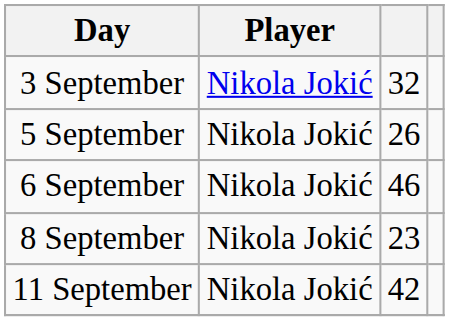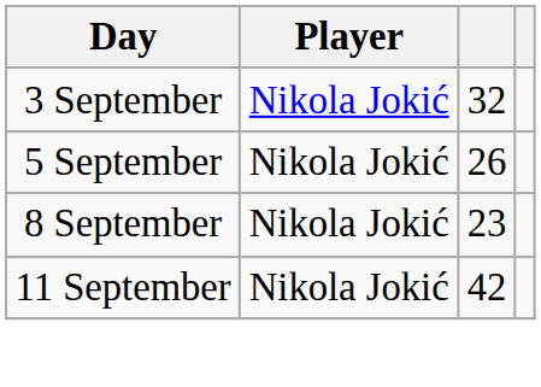- row: 6 September | Nikola Jokić | 46
